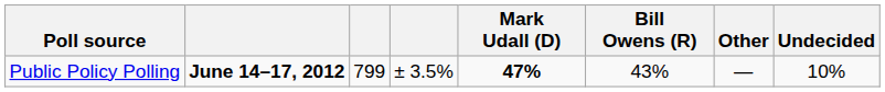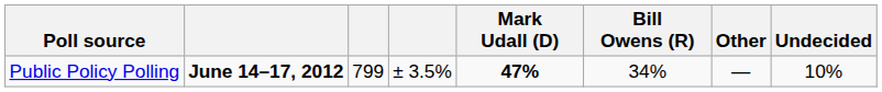Public Policy Polling | Bill Owens (R): 43% -> 34%
